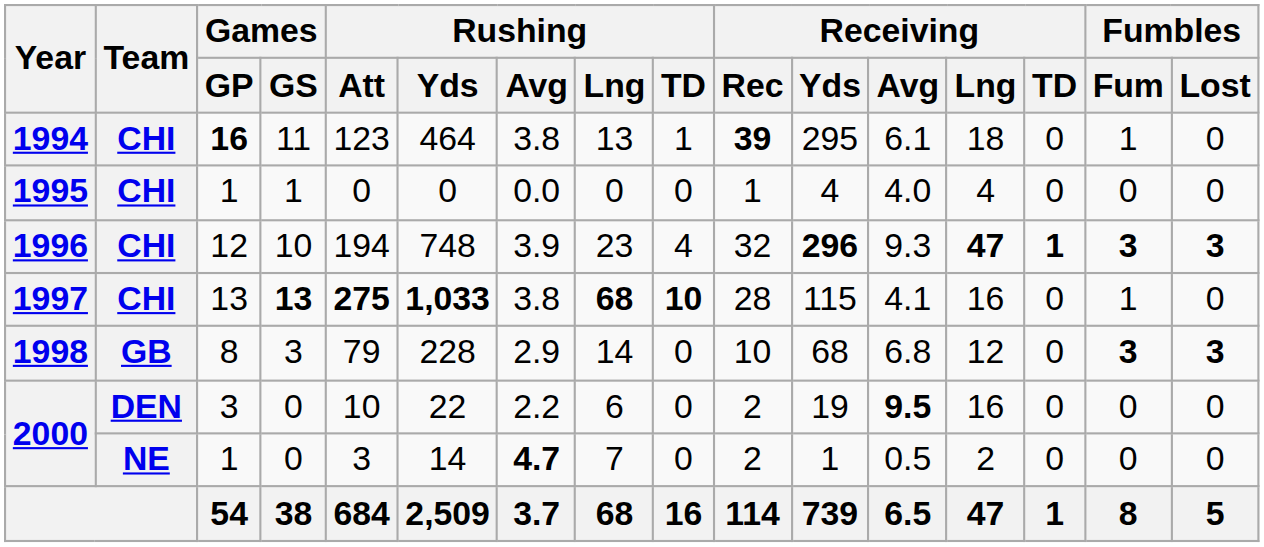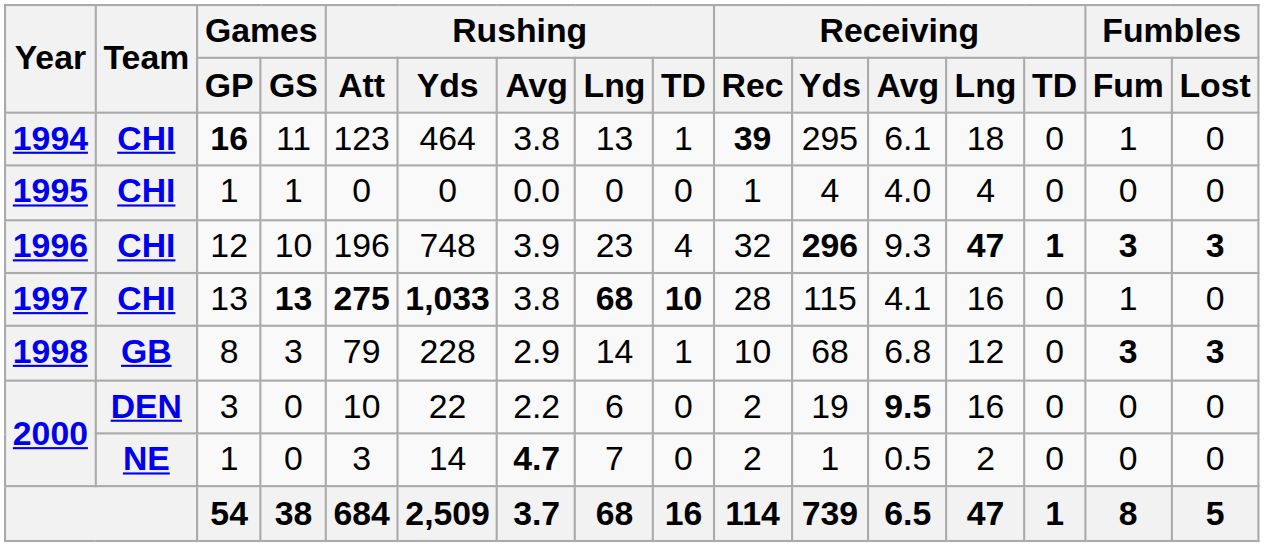1996 | Rushing / Att: 194 -> 196
1998 | Rushing / TD: 0 -> 1
